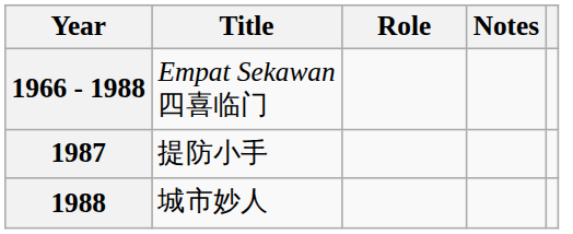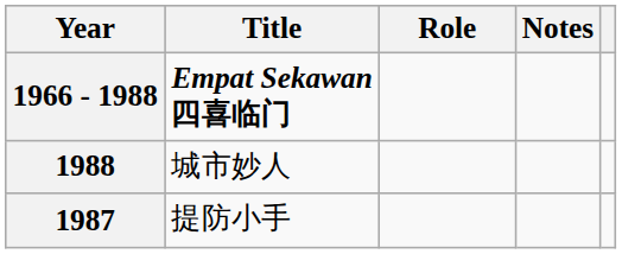1966 - 1988 | Title: normal -> bold
rows swapped: 1987 <-> 1988
